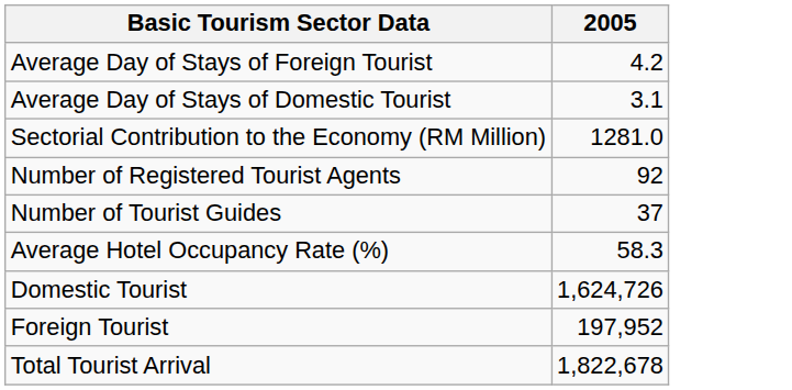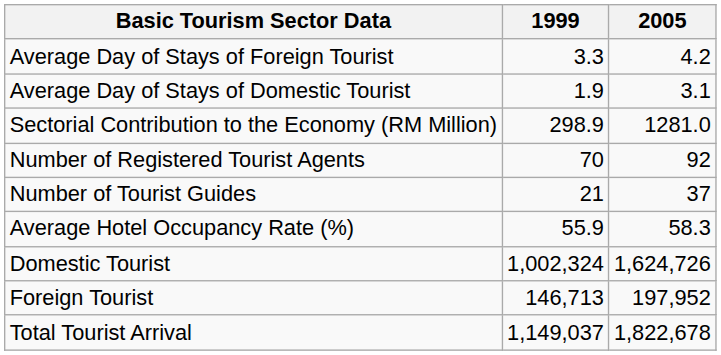+ column: 1999 | 3.3 | 1.9 | 298.9 | 70 | 21 | 55.9 | 1,002,324 | 146,713 | 1,149,037
